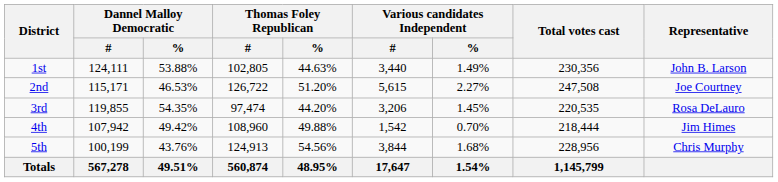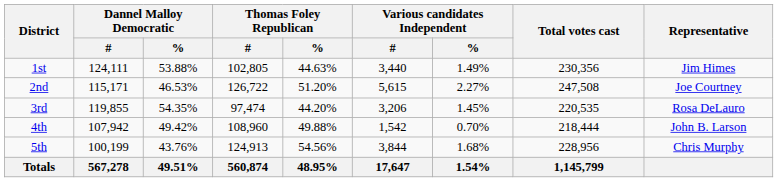1st | Representative: John B. Larson -> Jim Himes
4th | Representative: Jim Himes -> John B. Larson
